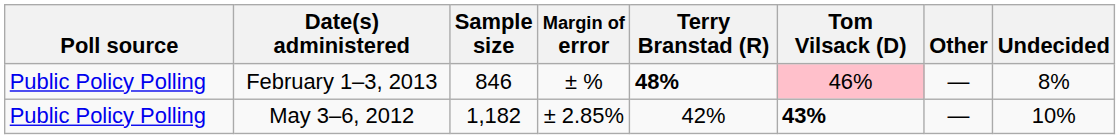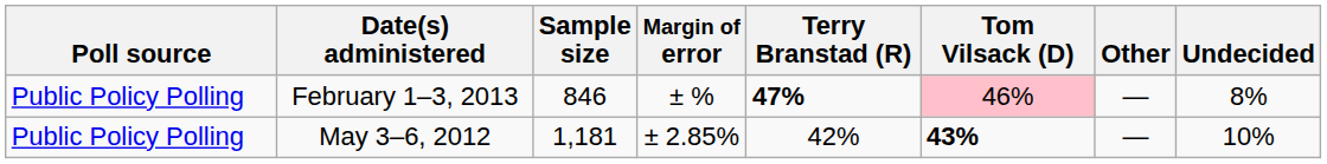February 1–3, 2013 | Terry Branstad (R): 48% -> 47%
May 3–6, 2012 | Sample size: 1,182 -> 1,181
